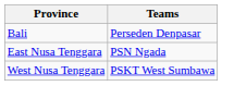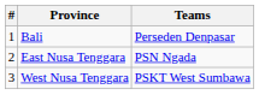+ column: # | 1 | 2 | 3
